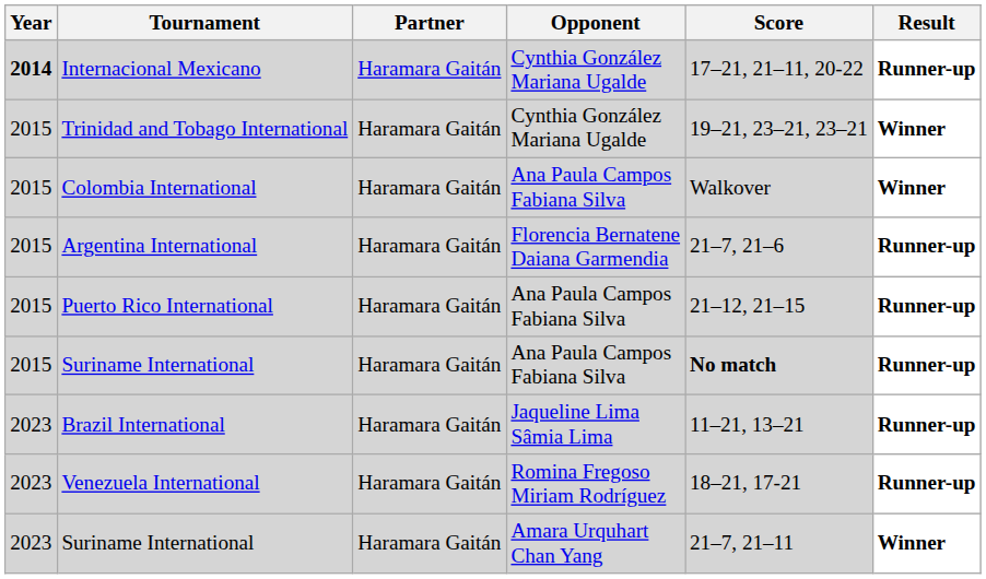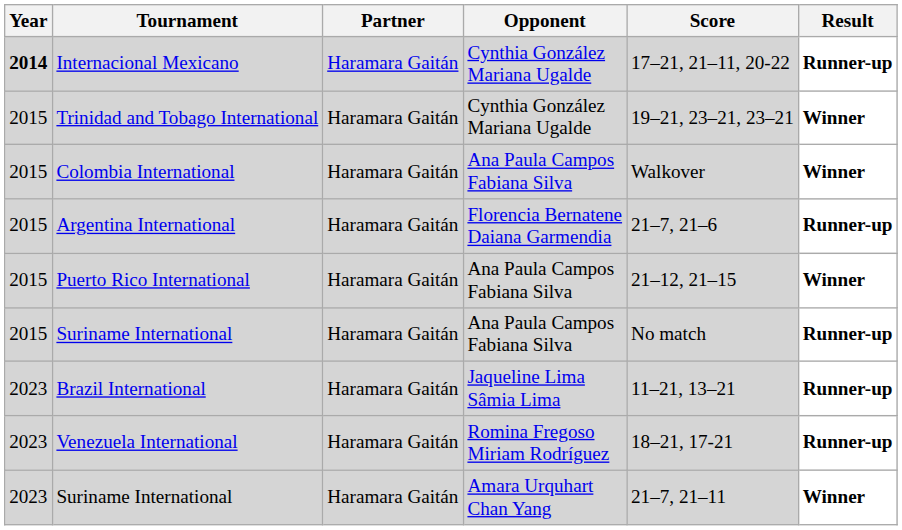Puerto Rico International | Result: Runner-up -> Winner
Suriname International / Ana Paula Campos Fabiana Silva | Score: bold -> normal
